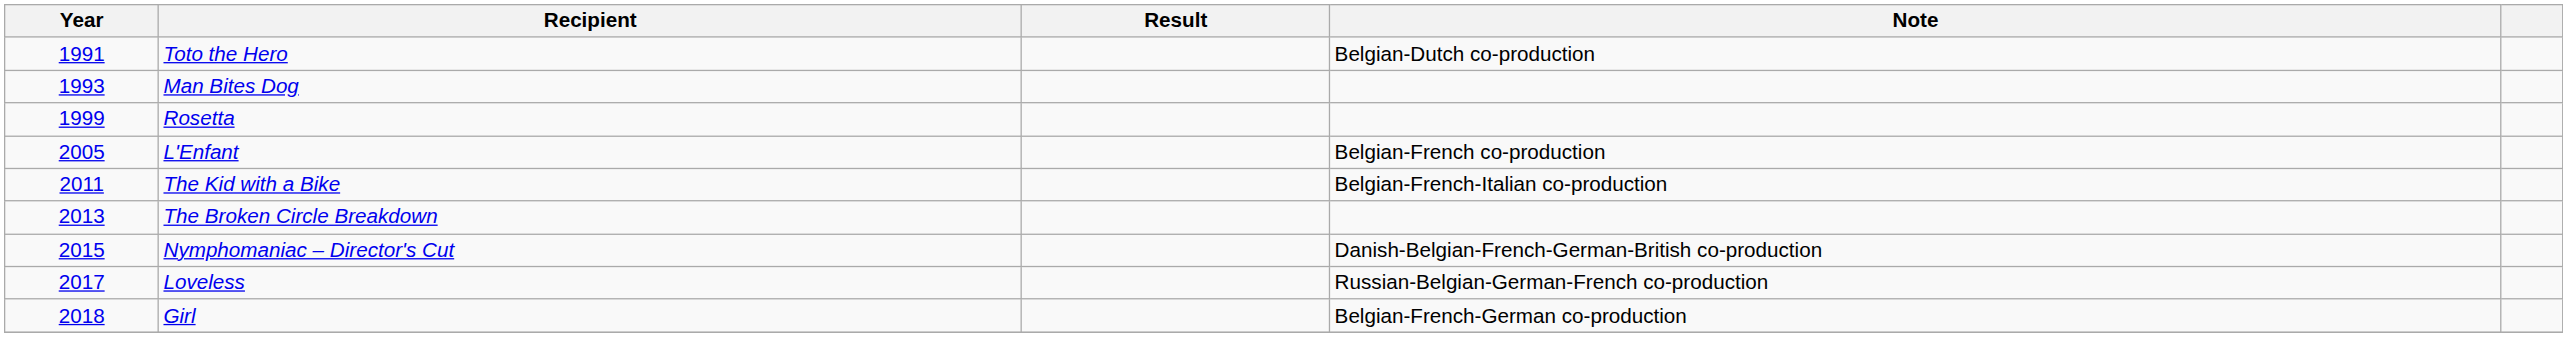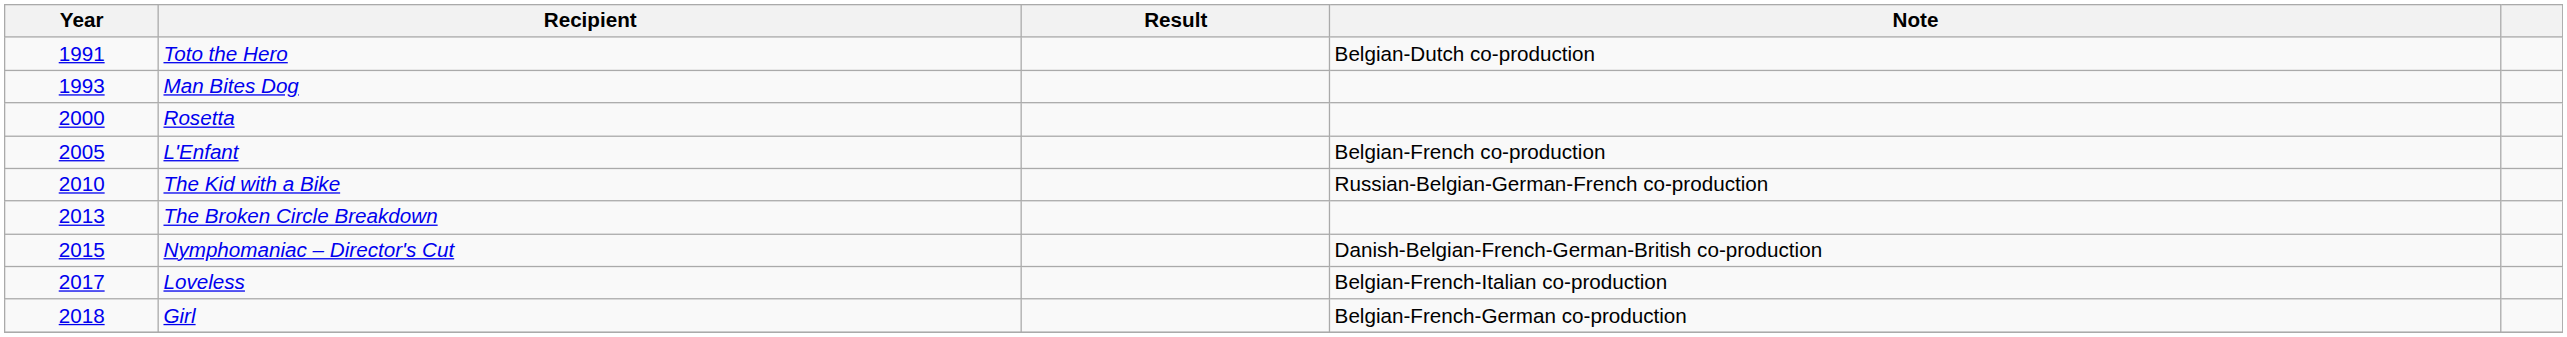Rosetta | Year: 1999 -> 2000
The Kid with a Bike | Year: 2011 -> 2010
The Kid with a Bike | Note: Belgian-French-Italian co-production -> Russian-Belgian-German-French co-production
Loveless | Note: Russian-Belgian-German-French co-production -> Belgian-French-Italian co-production
